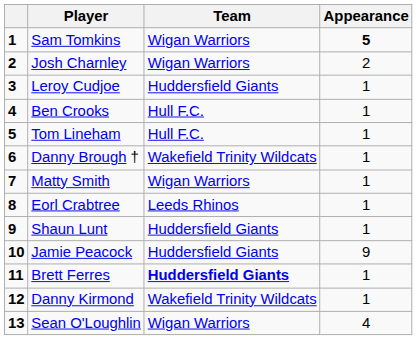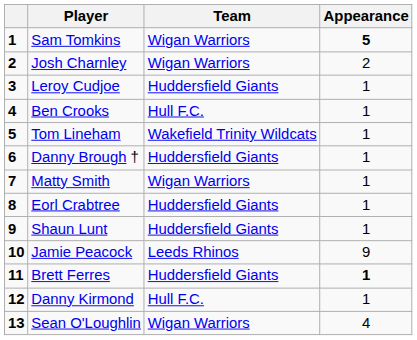Tom Lineham | Team: Hull F.C. -> Wakefield Trinity Wildcats
Danny Brough † | Team: Wakefield Trinity Wildcats -> Huddersfield Giants
Eorl Crabtree | Team: Leeds Rhinos -> Huddersfield Giants
Jamie Peacock | Team: Huddersfield Giants -> Leeds Rhinos
Brett Ferres | Team: bold -> normal
Brett Ferres | Appearance: normal -> bold
Danny Kirmond | Team: Wakefield Trinity Wildcats -> Hull F.C.
